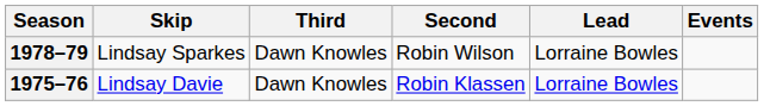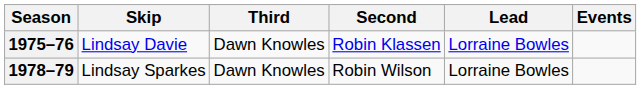rows swapped: 1975–76 <-> 1978–79
